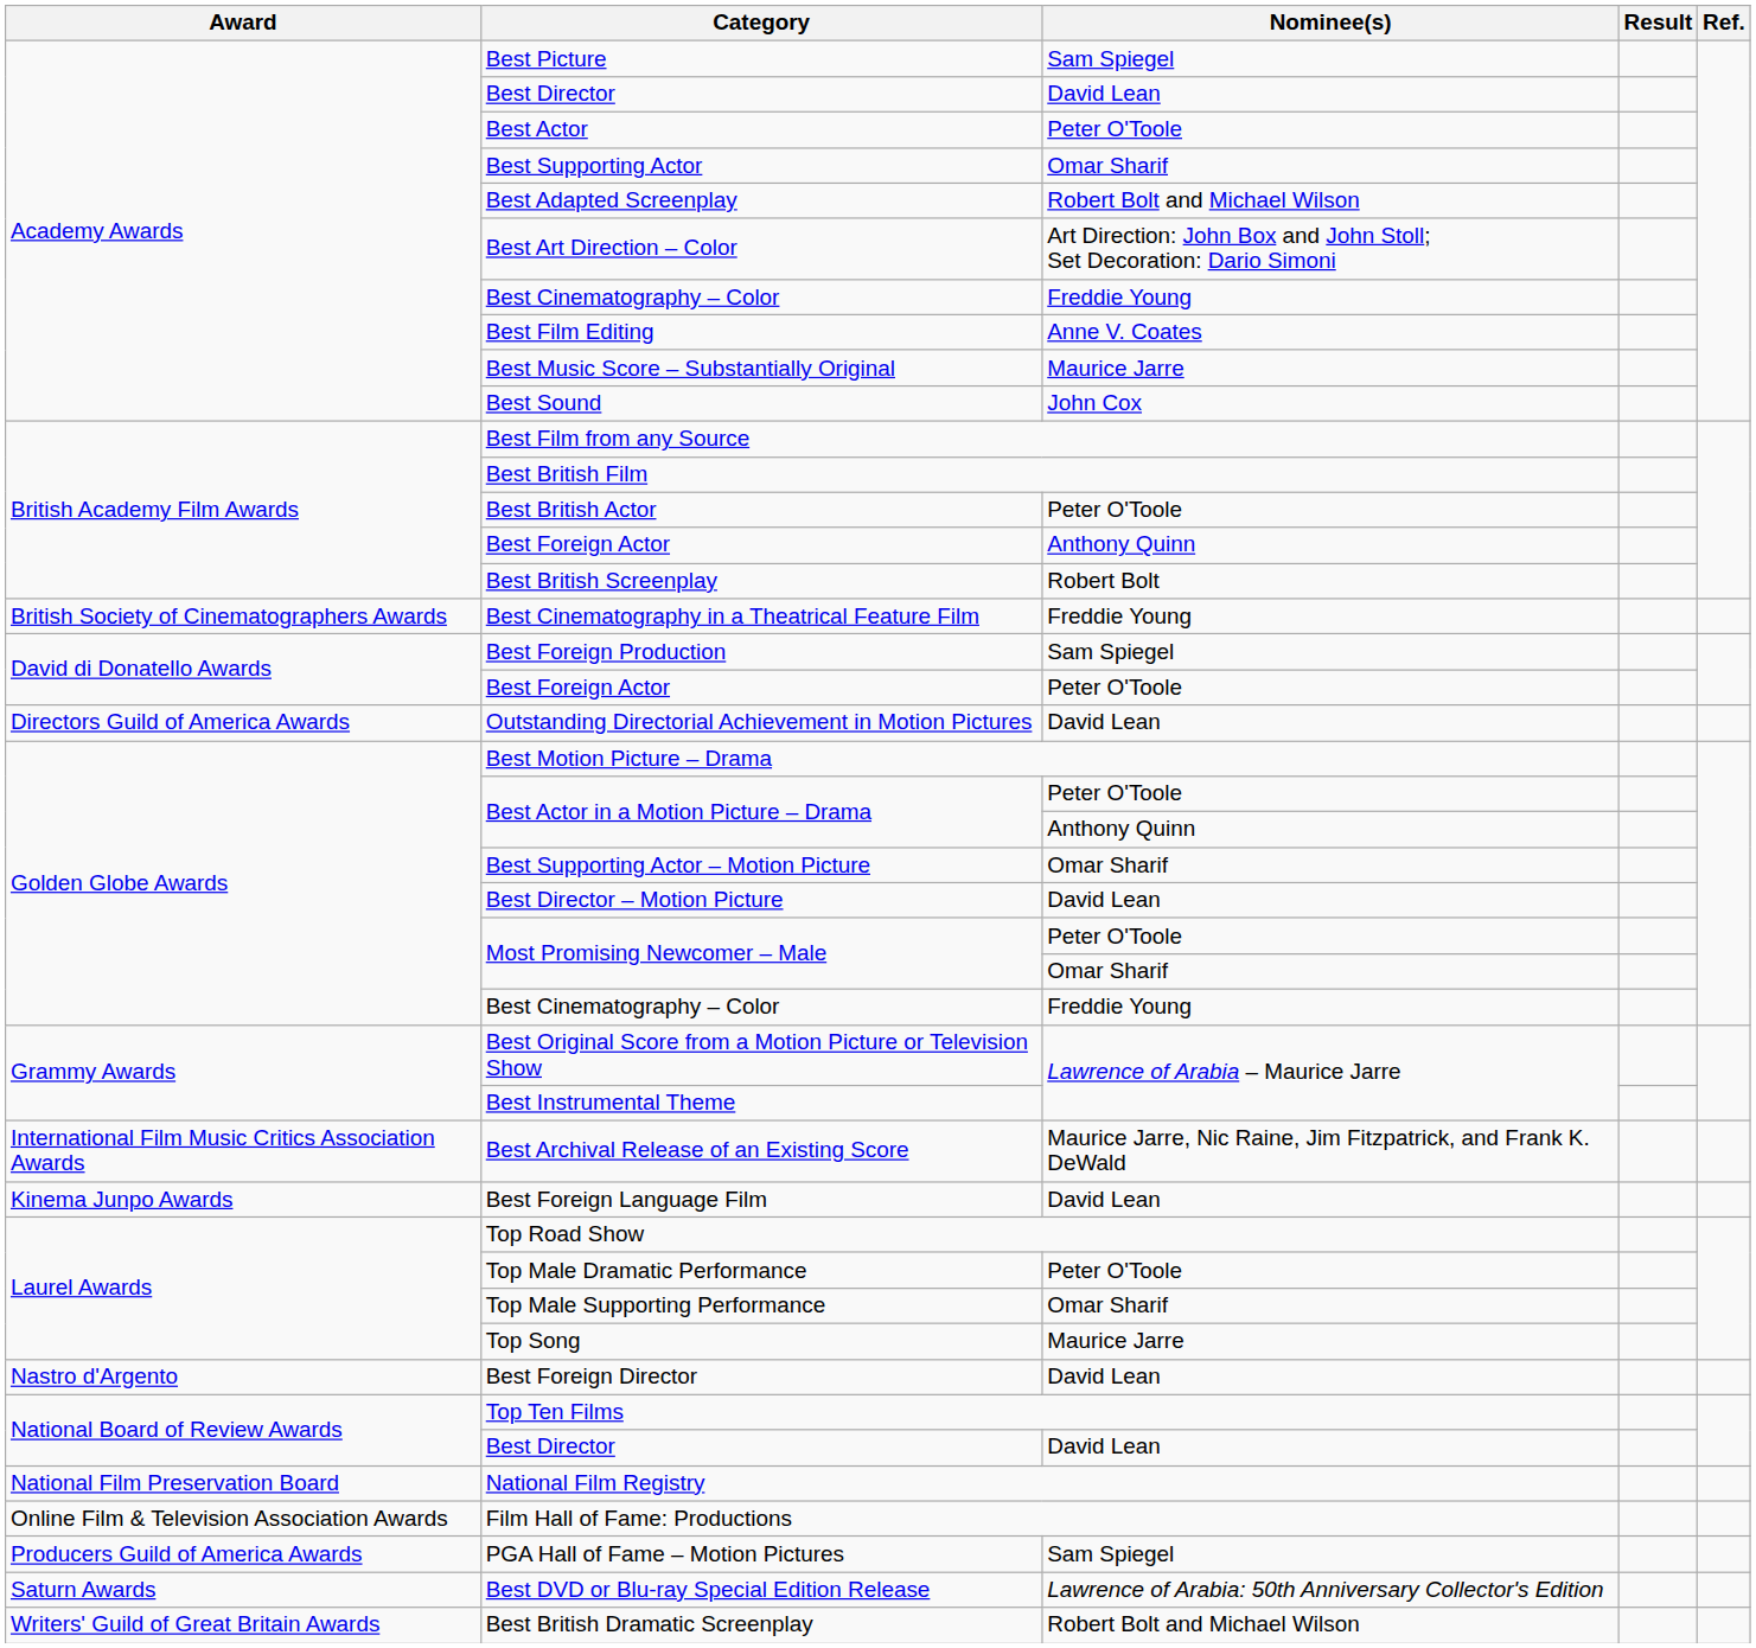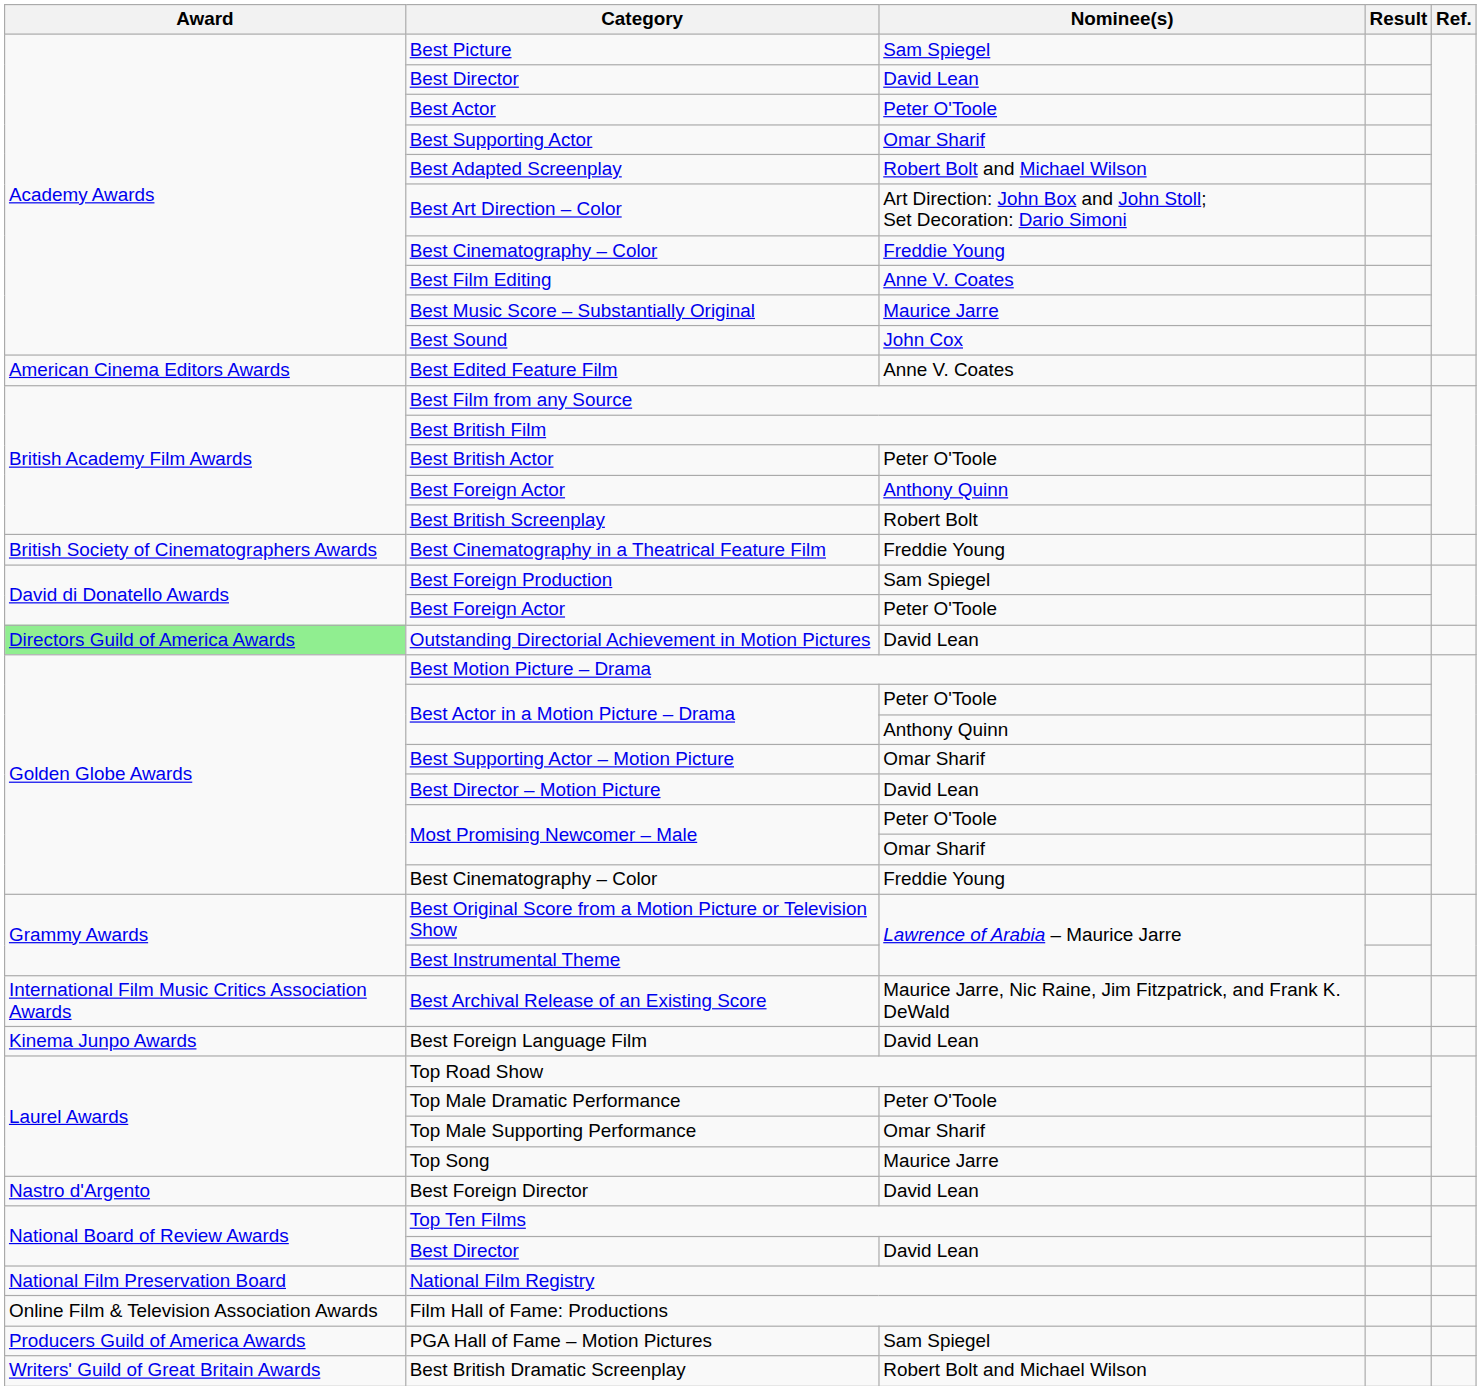+ row: American Cinema Editors Awards | Best Edited Feature Film | Anne V. Coates
Outstanding Directorial Achievement in Motion Pictures | Award: no background -> lightgreen background
- row: Saturn Awards | Best DVD or Blu-ray Special Edition Release | Lawrence of Arabia: 50th Anniversary Collector's Edition
